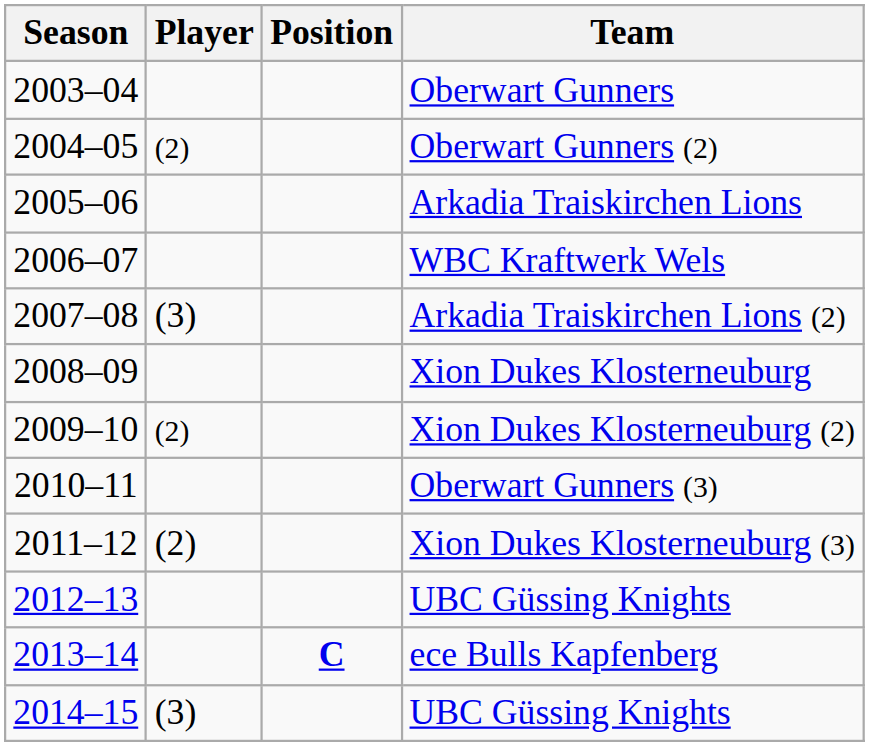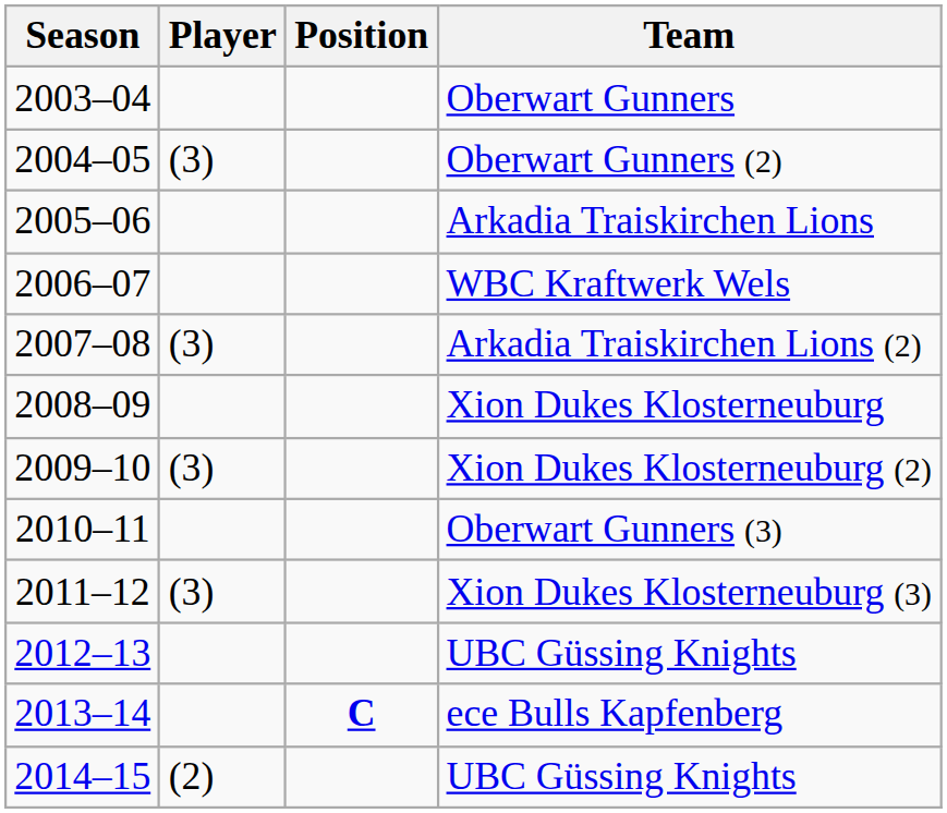Oberwart Gunners (2) | Player: (2) -> (3)
Xion Dukes Klosterneuburg (2) | Player: (2) -> (3)
Xion Dukes Klosterneuburg (3) | Player: (2) -> (3)
2014–15 / UBC Güssing Knights | Player: (3) -> (2)
